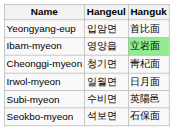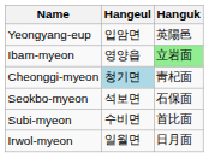Yeongyang-eup | Hanguk: 首比面 -> 英陽邑
Cheonggi-myeon | Hangeul: no background -> lightblue background
rows swapped: Irwol-myeon <-> Seokbo-myeon
Subi-myeon | Hanguk: 英陽邑 -> 首比面
